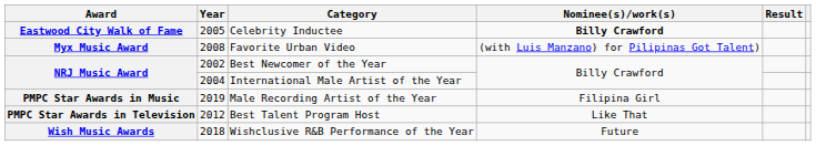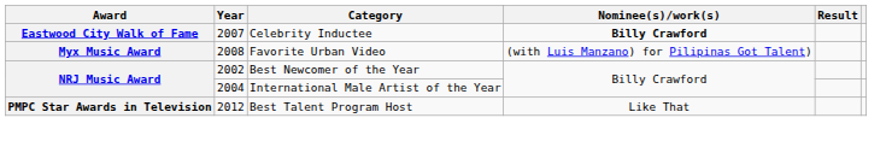Celebrity Inductee | Year: 2005 -> 2007
- row: PMPC Star Awards in Music | 2019 | Male Recording Artist of the Year | Filipina Girl
- row: Wish Music Awards | 2018 | Wishclusive R&B Performance of the Year | Future
